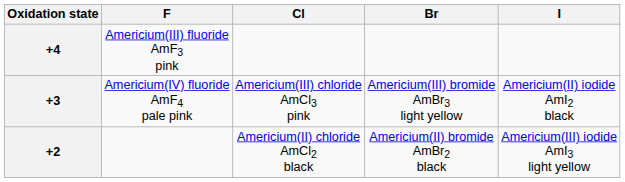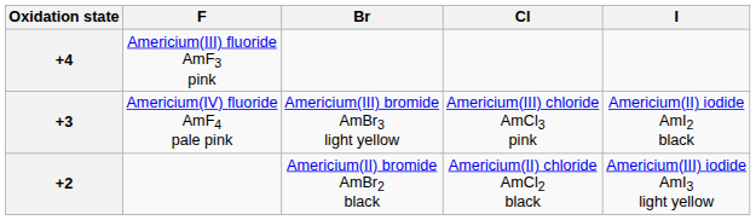columns swapped: Cl <-> Br
